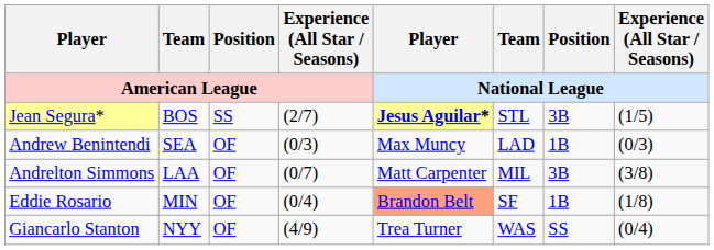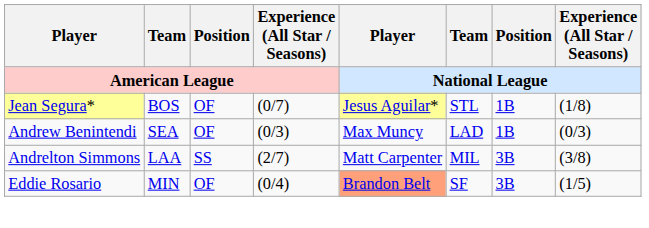Jean Segura* | Position / American League: SS -> OF
Jean Segura* | Experience (All Star / Seasons) / American League: (2/7) -> (0/7)
Jean Segura* | Player / National League: bold -> normal
Jean Segura* | Position / National League: 3B -> 1B
Jean Segura* | Experience (All Star / Seasons) / National League: (1/5) -> (1/8)
Andrelton Simmons | Position / American League: OF -> SS
Andrelton Simmons | Experience (All Star / Seasons) / American League: (0/7) -> (2/7)
Eddie Rosario | Position / National League: 1B -> 3B
Eddie Rosario | Experience (All Star / Seasons) / National League: (1/8) -> (1/5)
- row: Giancarlo Stanton | NYY | OF | (4/9) | Trea Turner | WAS | SS | (0/4)
